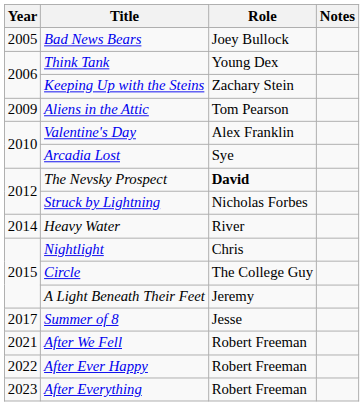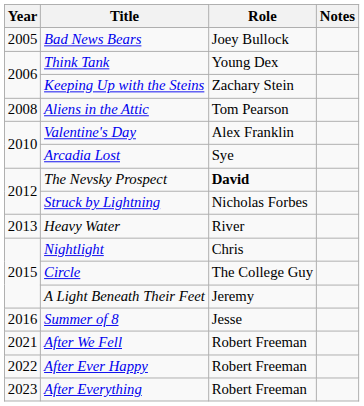Aliens in the Attic | Year: 2009 -> 2008
Heavy Water | Year: 2014 -> 2013
Summer of 8 | Year: 2017 -> 2016
